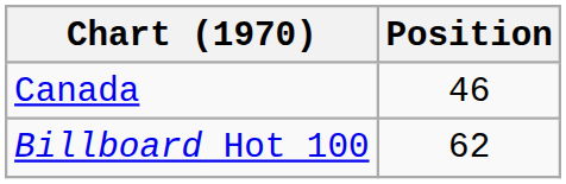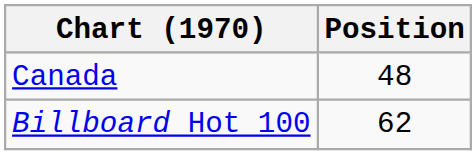Canada | Position: 46 -> 48
